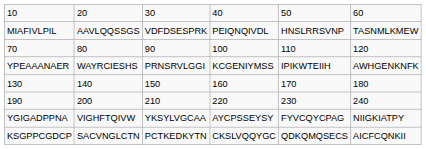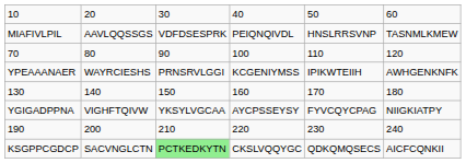rows swapped: YGIGADPPNA <-> 190
KSGPPCGDCP | column 3: no background -> lightgreen background
